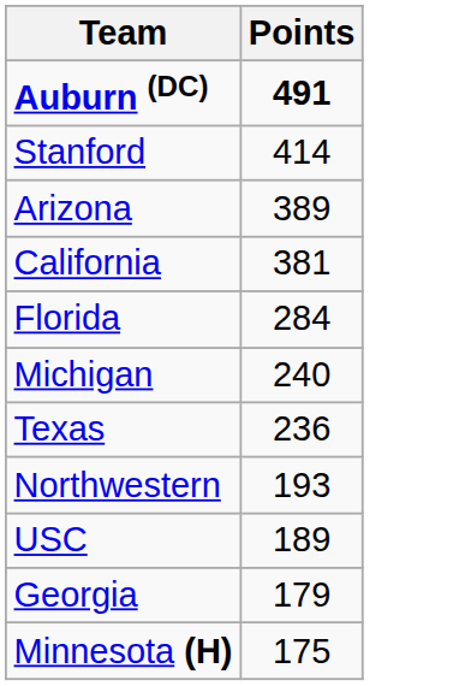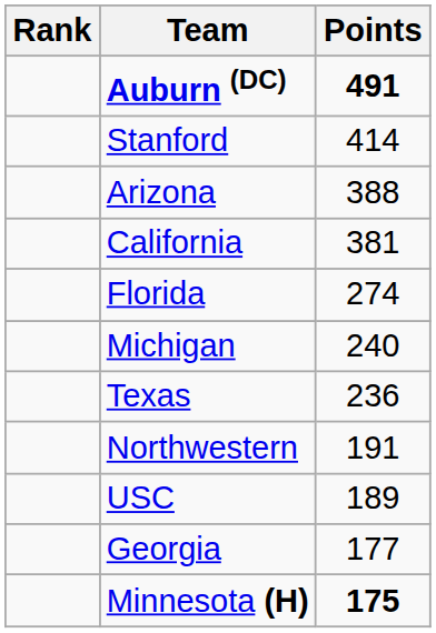+ column: Rank
Arizona | Points: 389 -> 388
Florida | Points: 284 -> 274
Northwestern | Points: 193 -> 191
Georgia | Points: 179 -> 177
Minnesota (H) | Points: normal -> bold
